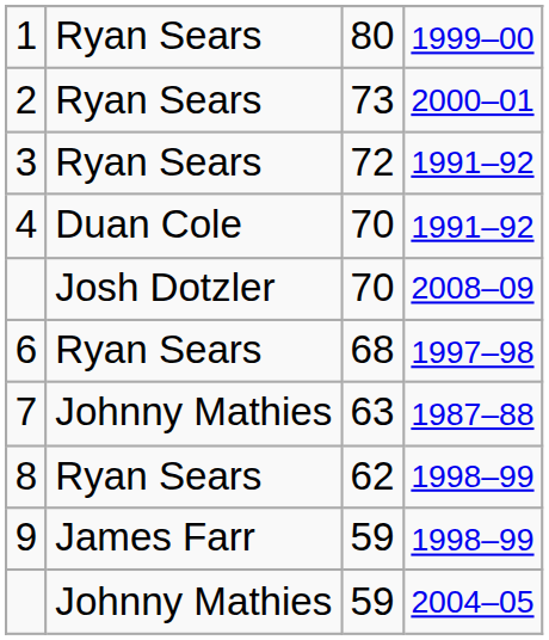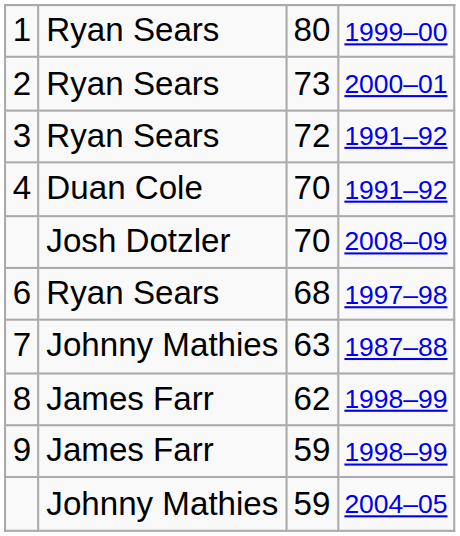8 | column 2: Ryan Sears -> James Farr
